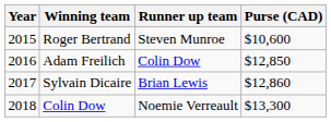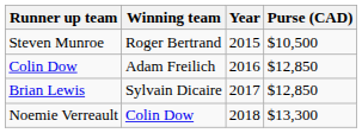columns swapped: Year <-> Runner up team
Roger Bertrand | Purse (CAD): $10,600 -> $10,500
Sylvain Dicaire | Purse (CAD): $12,860 -> $12,850
